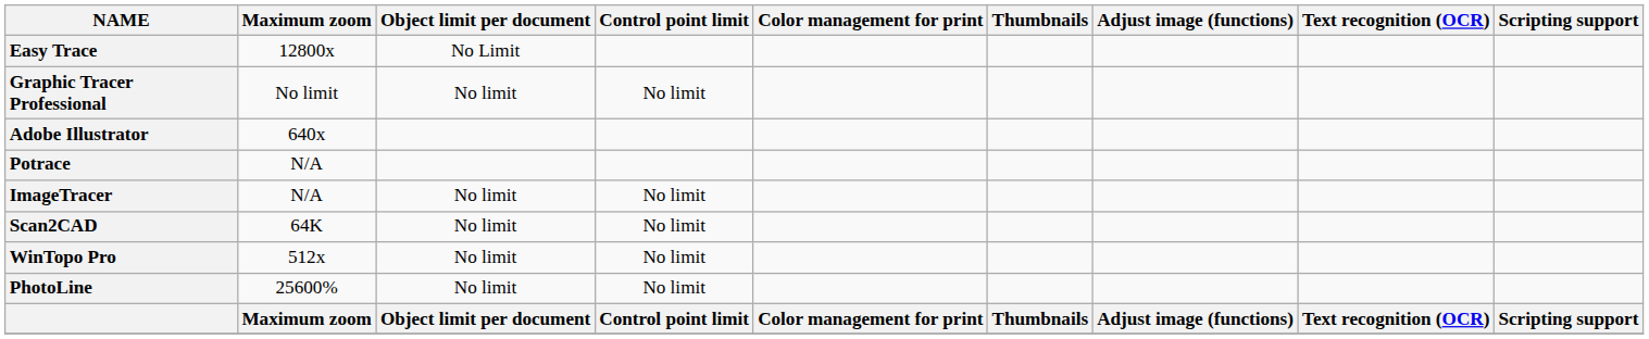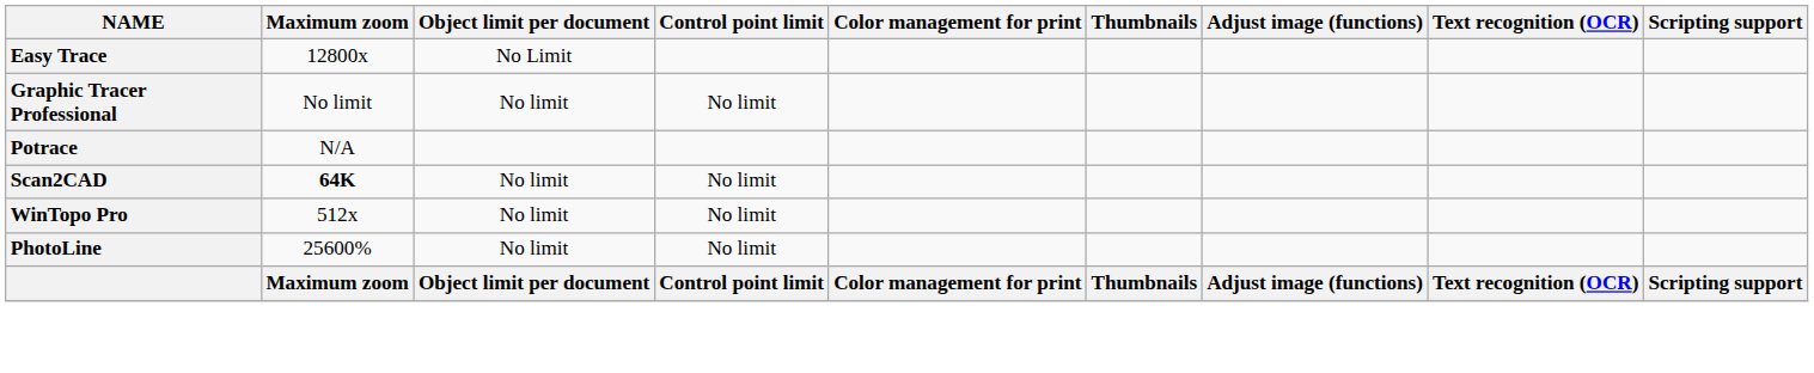- row: Adobe Illustrator | 640x
- row: ImageTracer | N/A | No limit | No limit
Scan2CAD | Maximum zoom: normal -> bold
